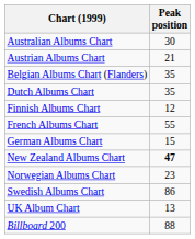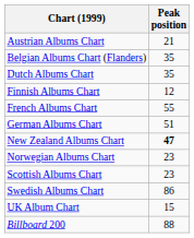- row: Australian Albums Chart | 30
German Albums Chart | Peak position: 15 -> 51
+ row: Scottish Albums Chart | 23
UK Album Chart | Peak position: 13 -> 15
